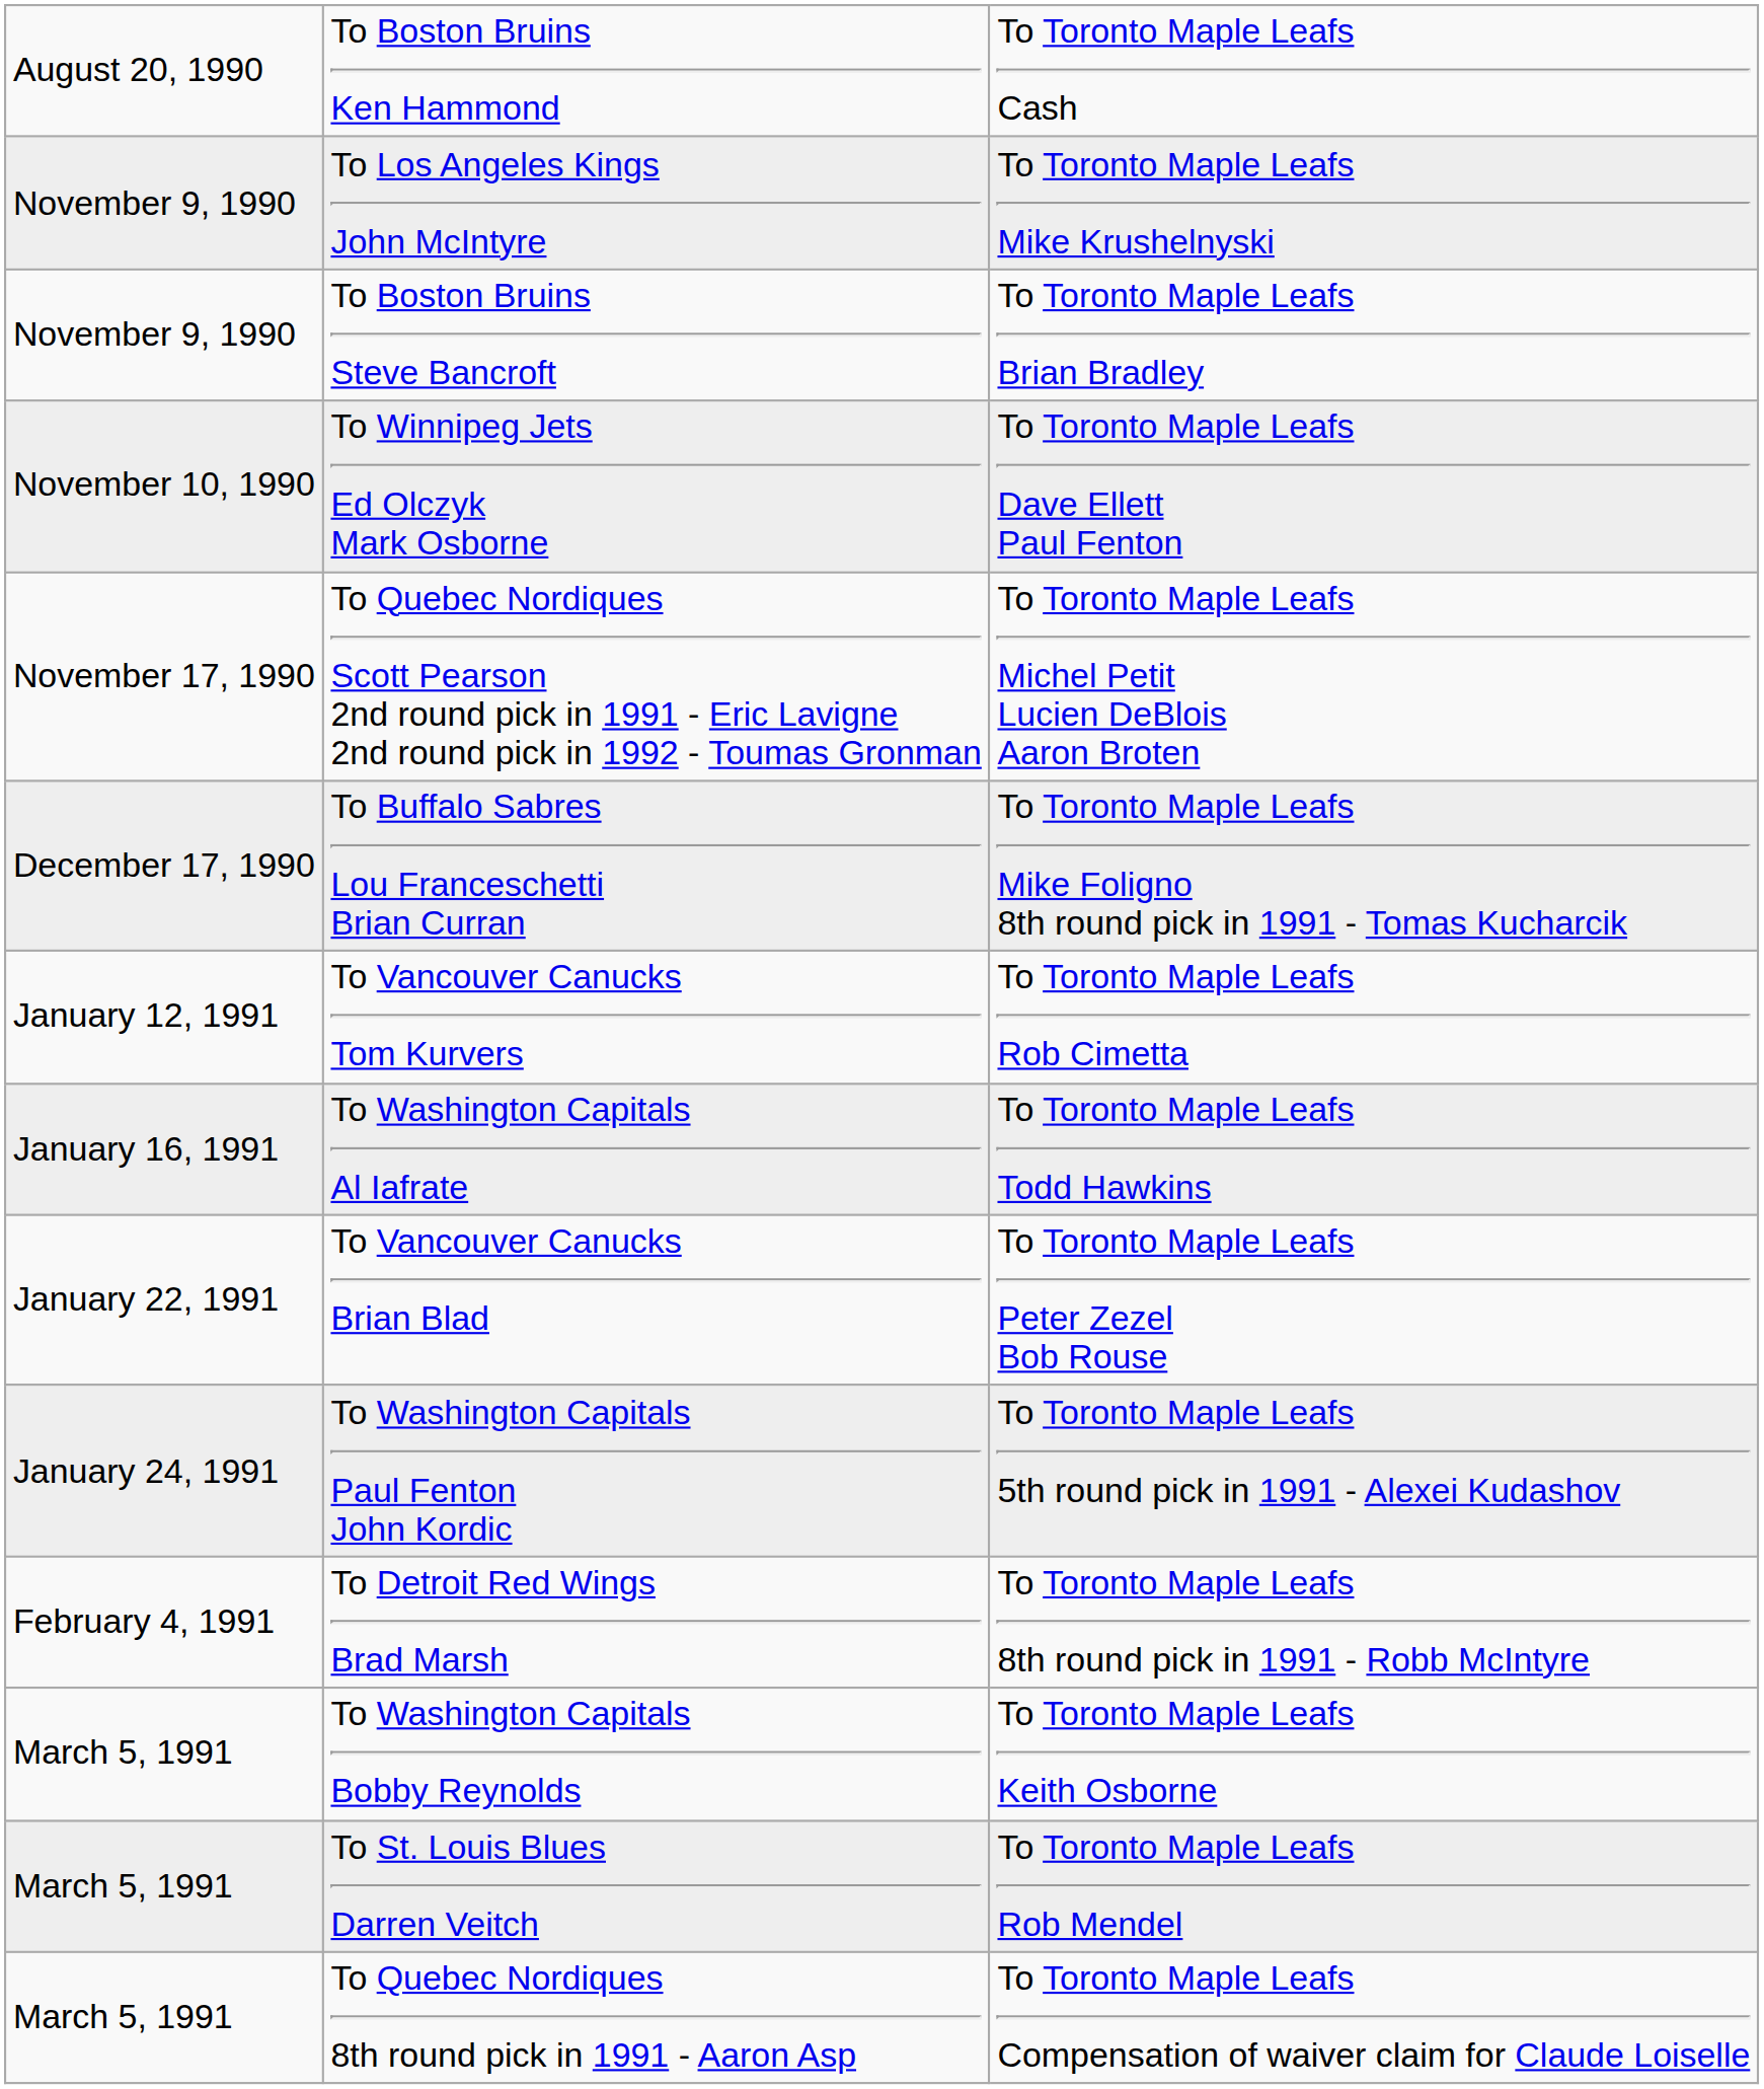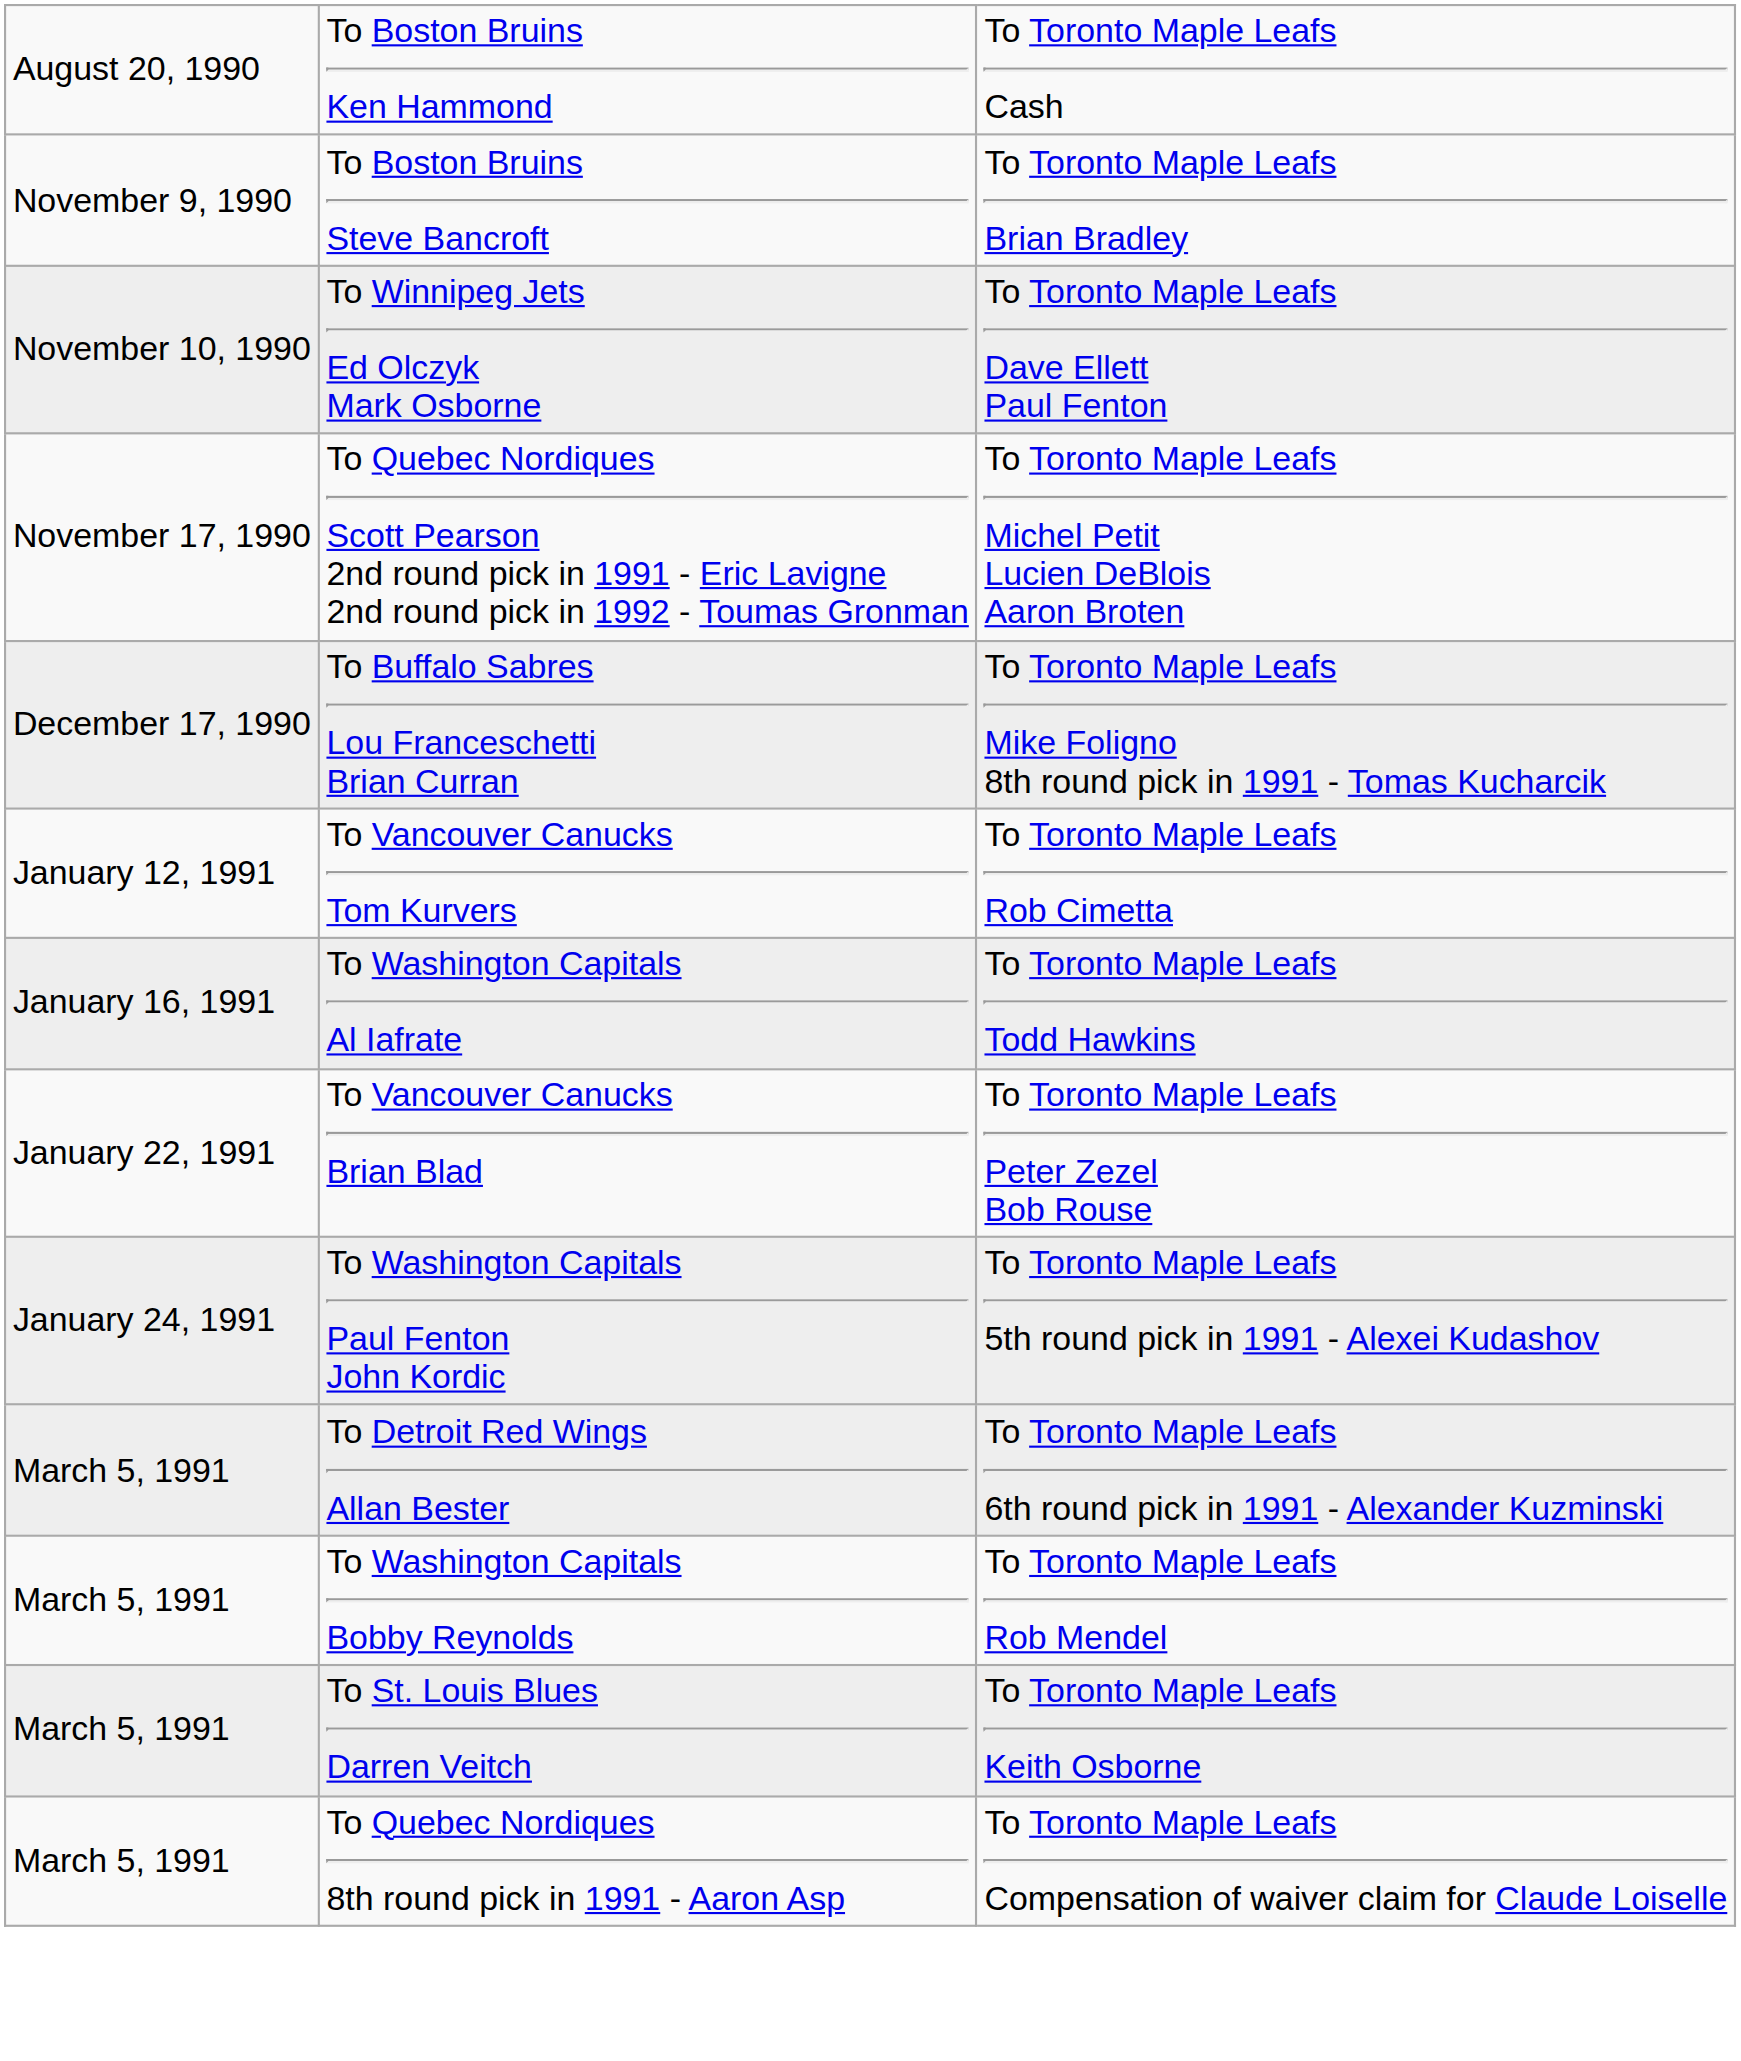- row: November 9, 1990 | To Los Angeles Kings John McIntyre | To Toronto Maple Leafs Mike Krushelnyski
- row: February 4, 1991 | To Detroit Red Wings Brad Marsh | To Toronto Maple Leafs 8th round pick in 1991 - Robb McIntyre
+ row: March 5, 1991 | To Detroit Red Wings Allan Bester | To Toronto Maple Leafs 6th round pick in 1991 - Alexander Kuzminski
To Washington Capitals Bobby Reynolds | column 3: To Toronto Maple Leafs Keith Osborne -> To Toronto Maple Leafs Rob Mendel
To St. Louis Blues Darren Veitch | column 3: To Toronto Maple Leafs Rob Mendel -> To Toronto Maple Leafs Keith Osborne
